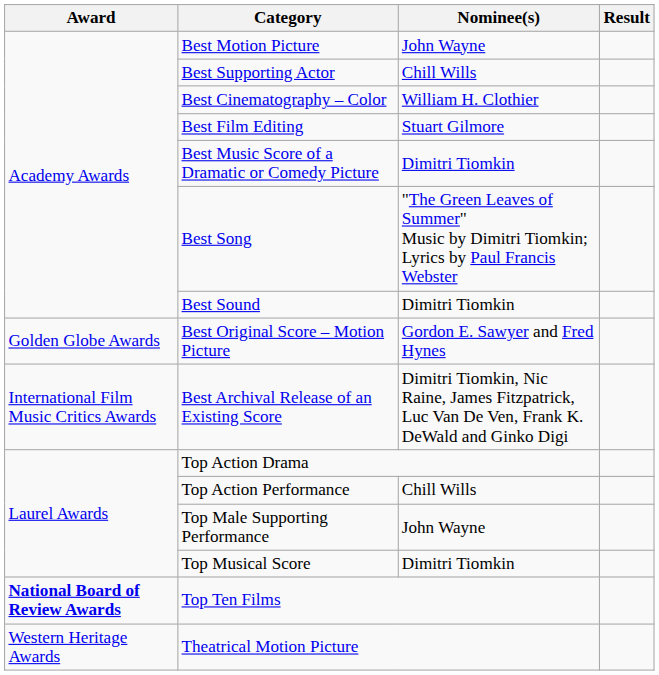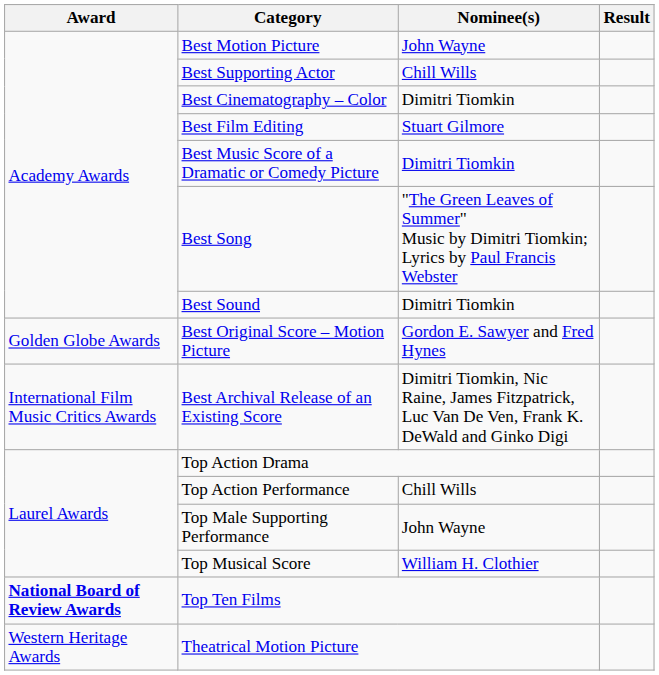Best Cinematography – Color | Nominee(s): William H. Clothier -> Dimitri Tiomkin
Top Musical Score | Nominee(s): Dimitri Tiomkin -> William H. Clothier
